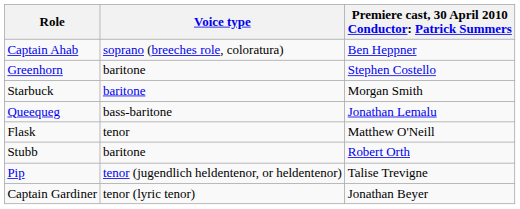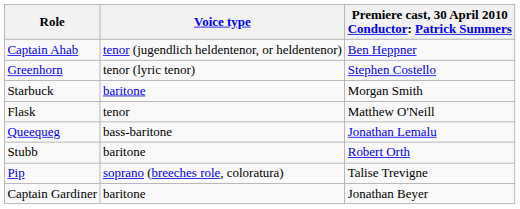Captain Ahab | Voice type: soprano (breeches role, coloratura) -> tenor (jugendlich heldentenor, or heldentenor)
Greenhorn | Voice type: baritone -> tenor (lyric tenor)
rows swapped: Queequeg <-> Flask
Pip | Voice type: tenor (jugendlich heldentenor, or heldentenor) -> soprano (breeches role, coloratura)
Captain Gardiner | Voice type: tenor (lyric tenor) -> baritone
